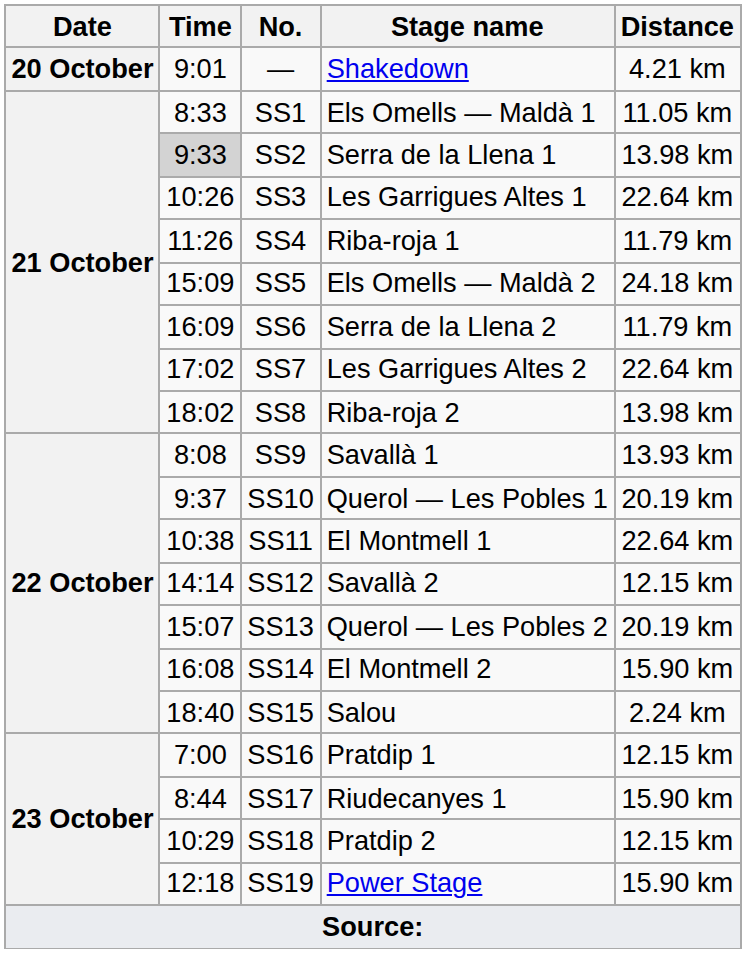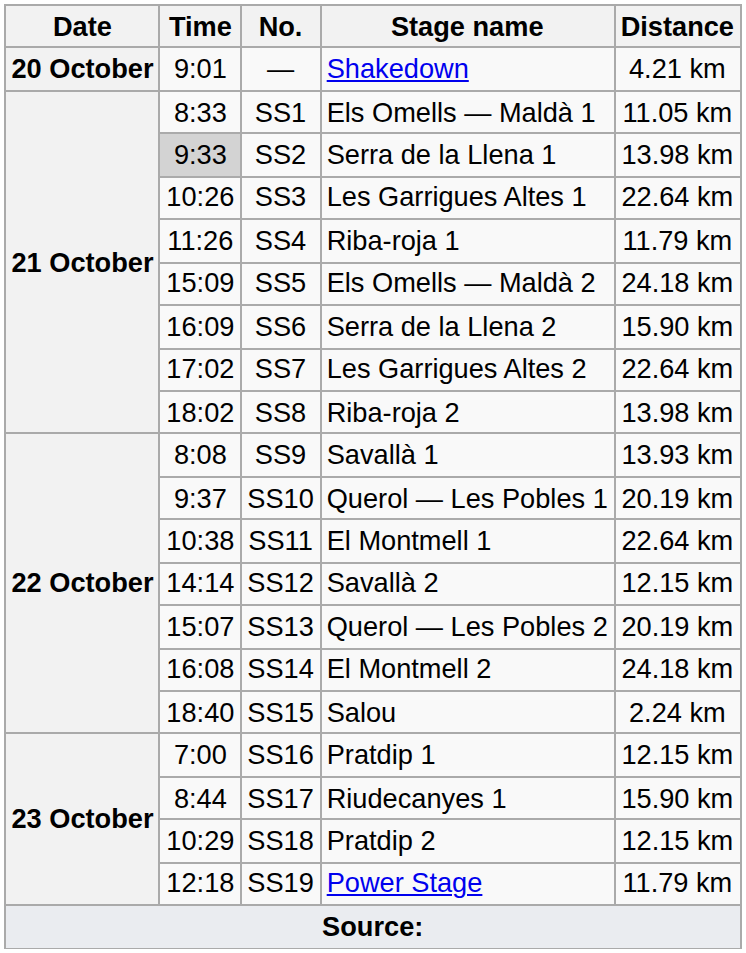SS6 | Distance: 11.79 km -> 15.90 km
SS14 | Distance: 15.90 km -> 24.18 km
SS19 | Distance: 15.90 km -> 11.79 km
